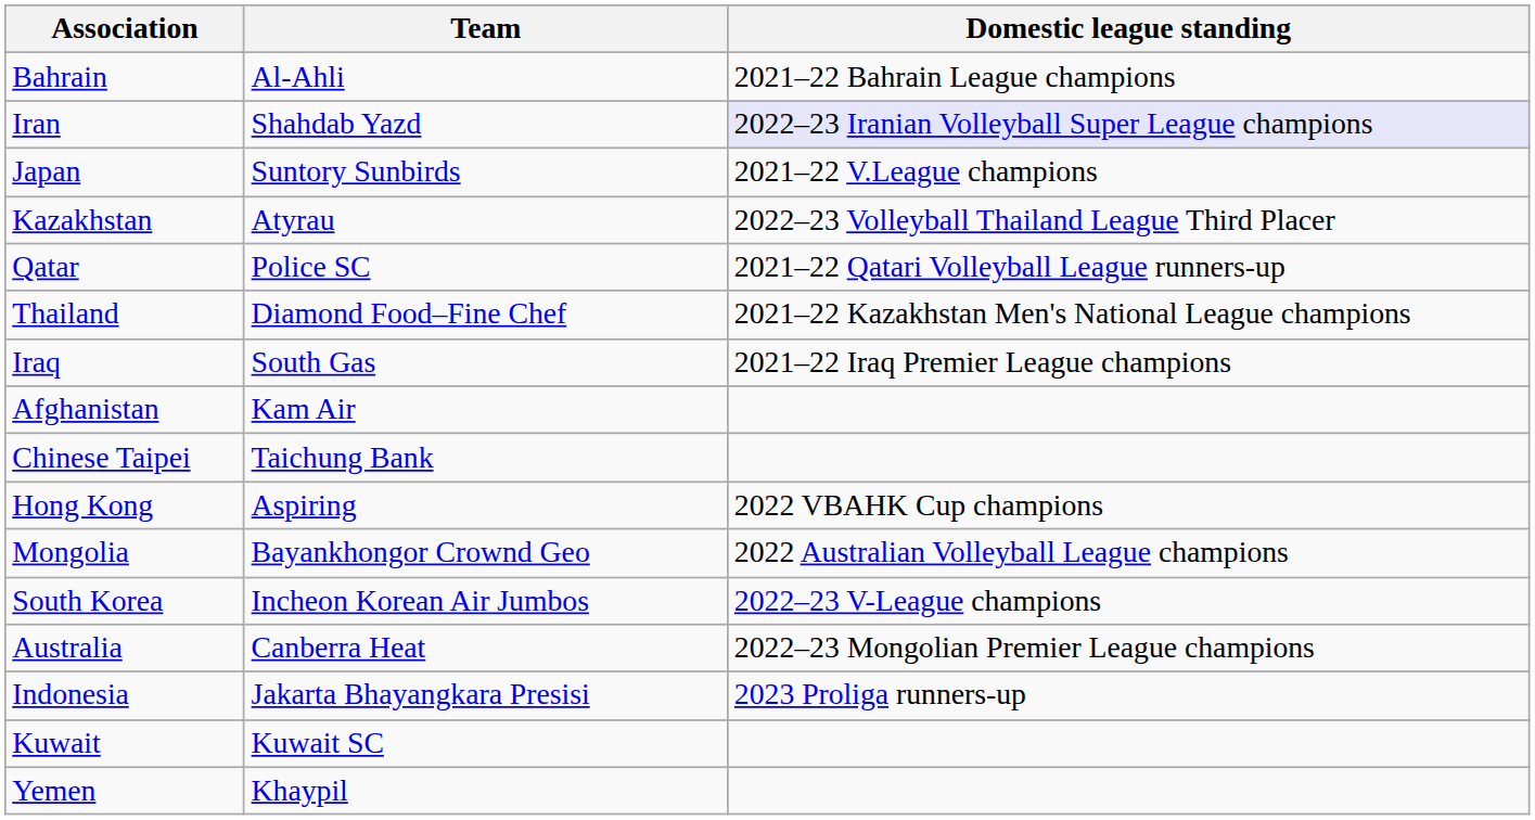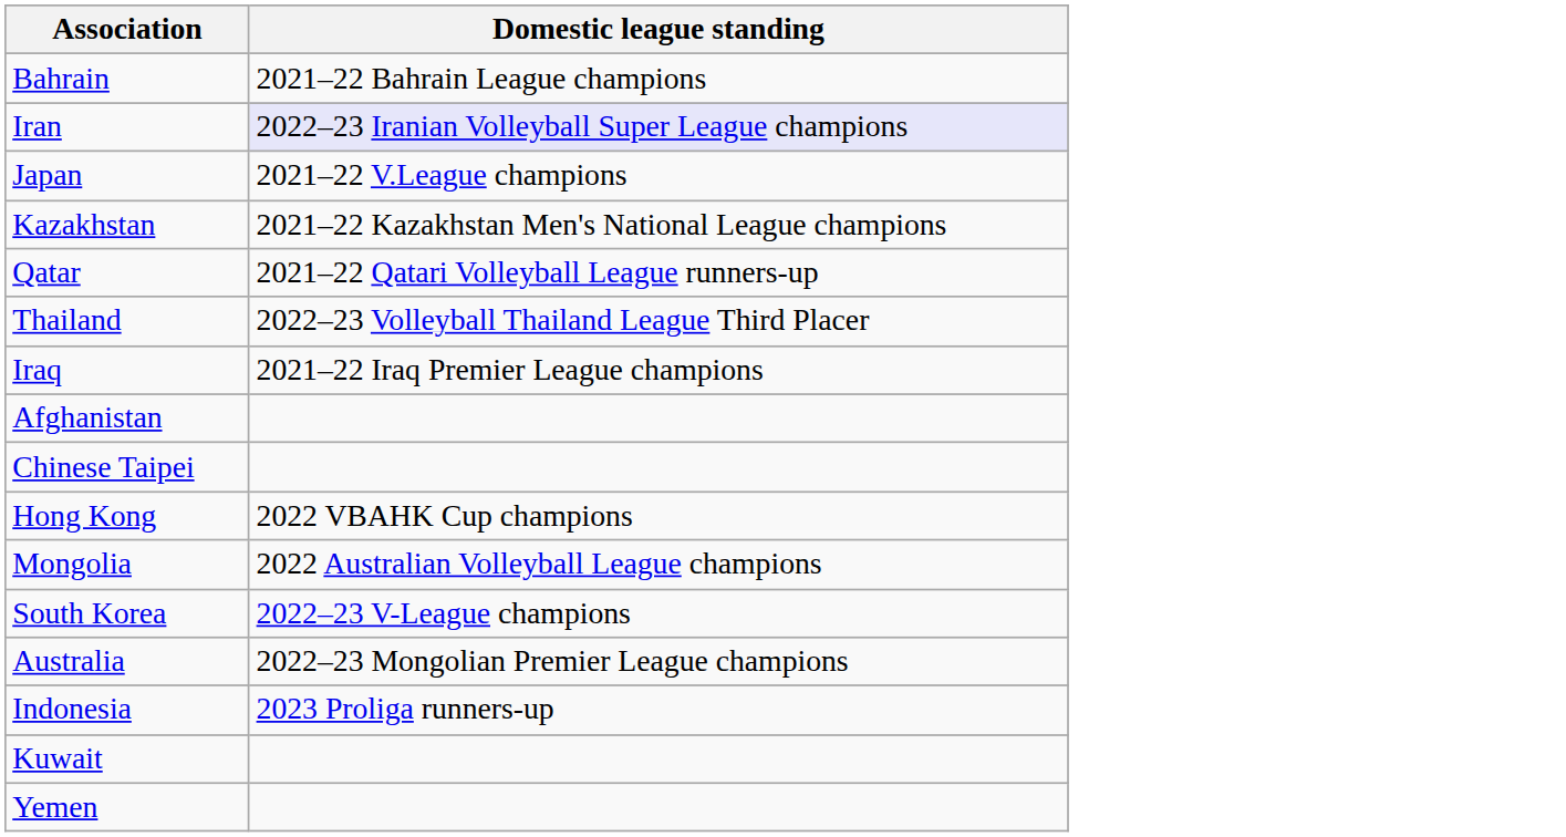- column: Team | Al-Ahli | Shahdab Yazd | Suntory Sunbirds | Atyrau | Police SC | Diamond Food–Fine Chef | South Gas | Kam Air | Taichung Bank | Aspiring | Bayankhongor Crownd Geo | Incheon Korean Air Jumbos | Canberra Heat | Jakarta Bhayangkara Presisi | Kuwait SC | Khaypil
Kazakhstan | Domestic league standing: 2022–23 Volleyball Thailand League Third Placer -> 2021–22 Kazakhstan Men's National League champions
Thailand | Domestic league standing: 2021–22 Kazakhstan Men's National League champions -> 2022–23 Volleyball Thailand League Third Placer
